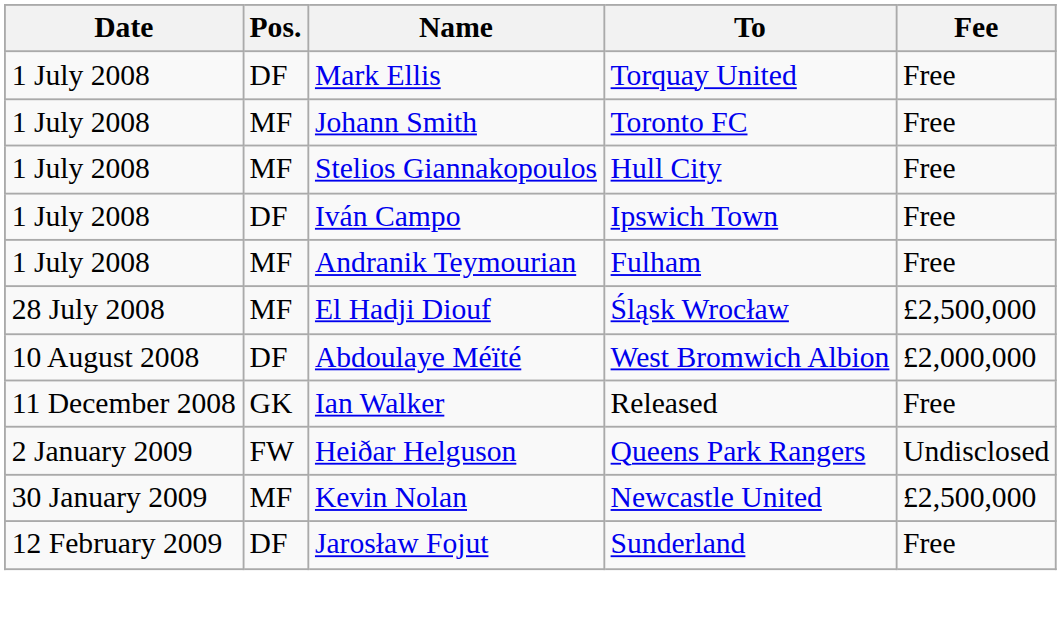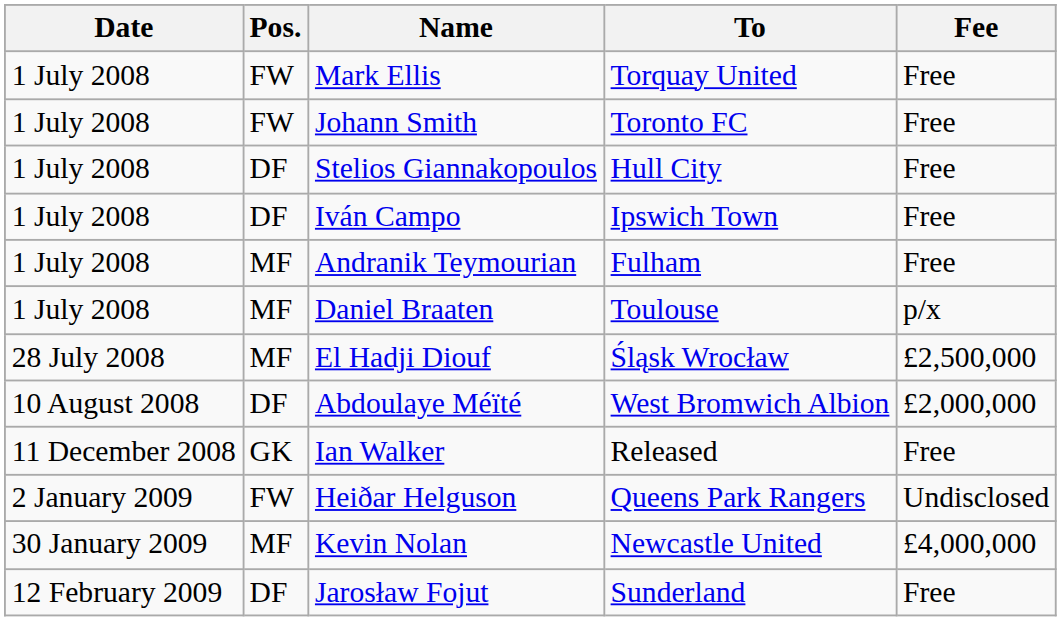Mark Ellis | Pos.: DF -> FW
Johann Smith | Pos.: MF -> FW
Stelios Giannakopoulos | Pos.: MF -> DF
+ row: 1 July 2008 | MF | Daniel Braaten | Toulouse | p/x
Kevin Nolan | Fee: £2,500,000 -> £4,000,000
